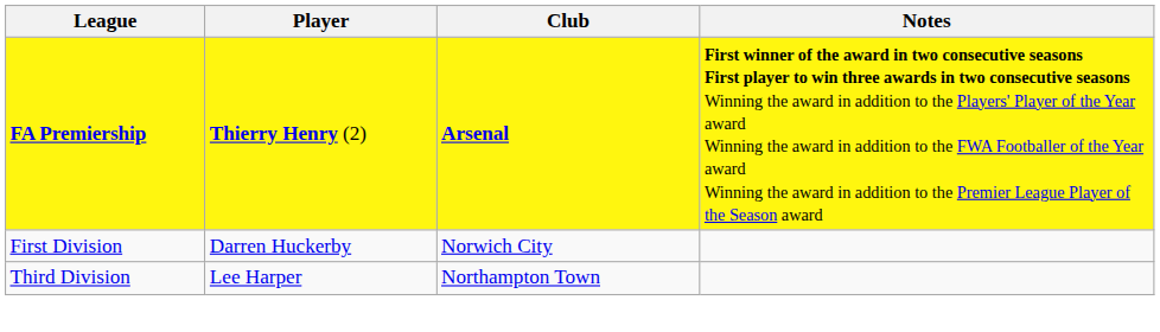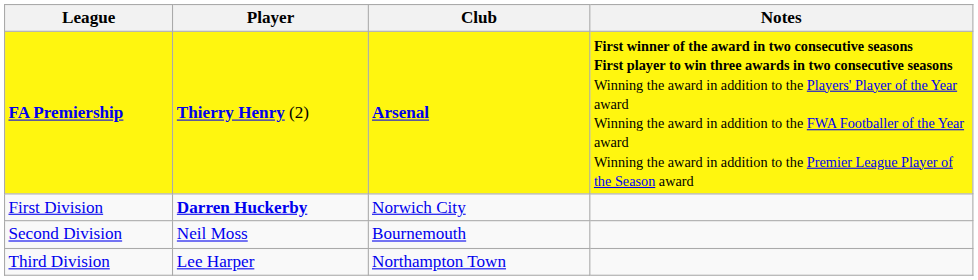First Division | Player: normal -> bold
+ row: Second Division | Neil Moss | Bournemouth
